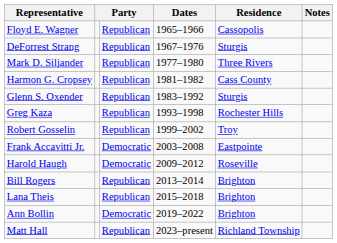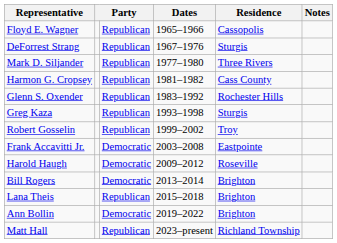Glenn S. Oxender | Residence: Sturgis -> Rochester Hills
Greg Kaza | Residence: Rochester Hills -> Sturgis
Bill Rogers | column 3: Republican -> Democratic
